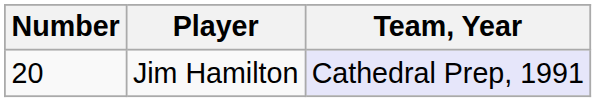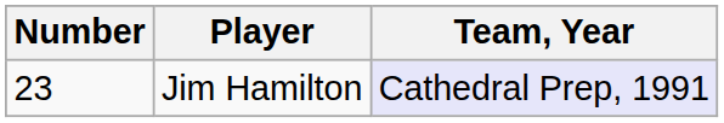Jim Hamilton | Number: 20 -> 23
